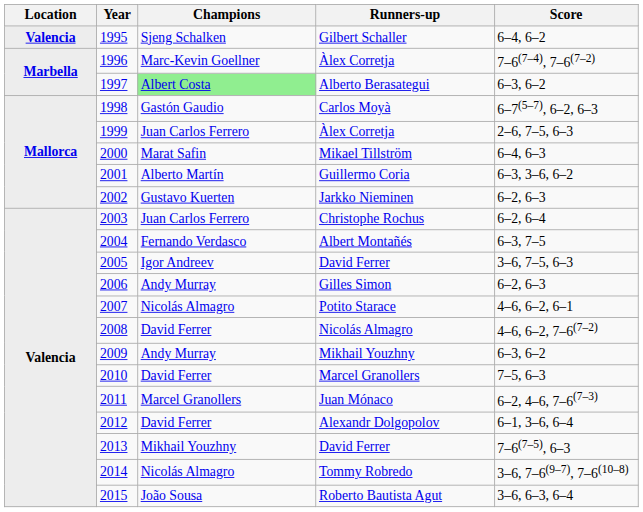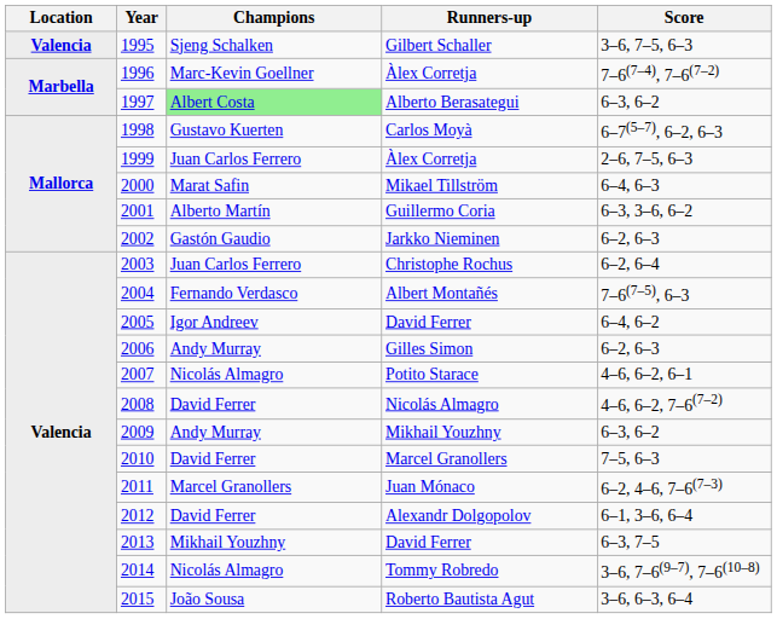Gilbert Schaller | Score: 6–4, 6–2 -> 3–6, 7–5, 6–3
Carlos Moyà | Champions: Gastón Gaudio -> Gustavo Kuerten
Jarkko Nieminen | Champions: Gustavo Kuerten -> Gastón Gaudio
Albert Montañés | Score: 6–3, 7–5 -> 7–6(7–5), 6–3
2005 / David Ferrer | Score: 3–6, 7–5, 6–3 -> 6–4, 6–2
2013 / David Ferrer | Score: 7–6(7–5), 6–3 -> 6–3, 7–5
